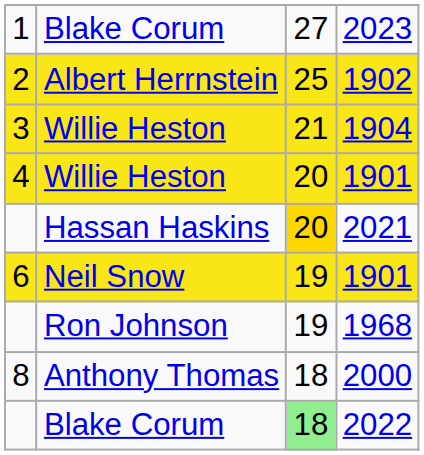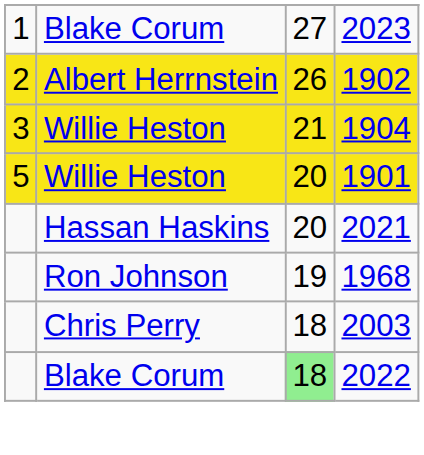1902 | column 3: 25 -> 26
Willie Heston / 1901 | column 1: 4 -> 5
2021 | column 3: gold background -> no background
- row: 6 | Neil Snow | 19 | 1901
- row: 8 | Anthony Thomas | 18 | 2000
+ row: Chris Perry | 18 | 2003
